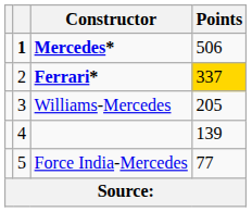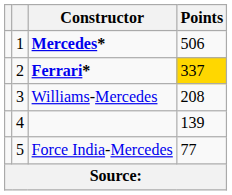Mercedes* | column 2: bold -> normal
Williams-Mercedes | Points: 205 -> 208
